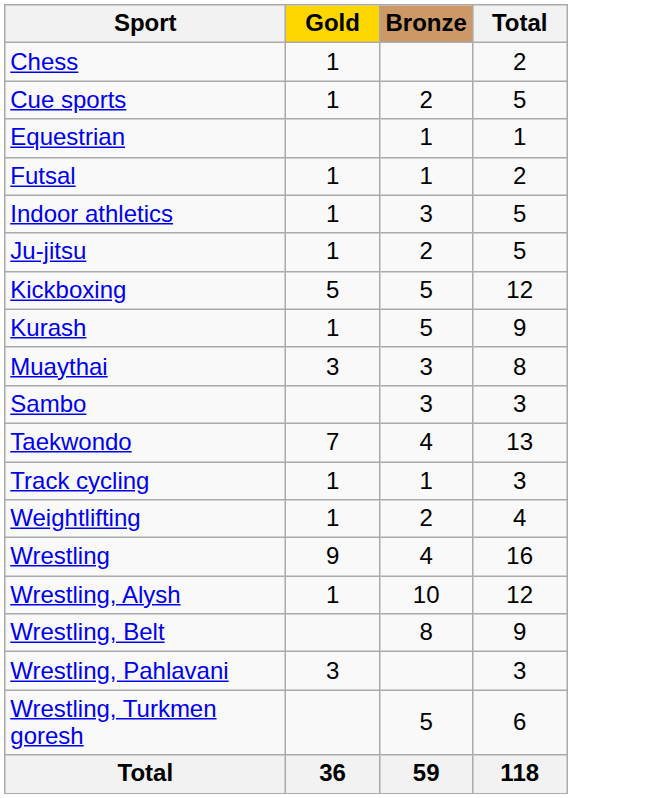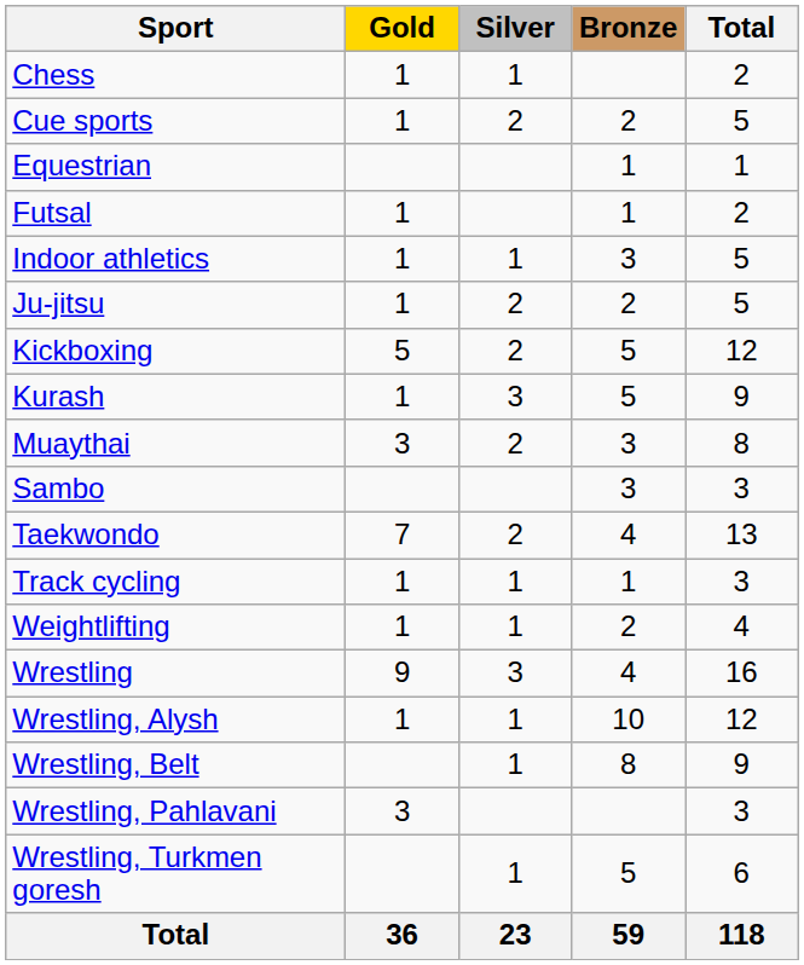+ column: Silver | 1 | 2 | 1 | 2 | 2 | 3 | 2 | 2 | 1 | 1 | 3 | 1 | 1 | 1 | 23
